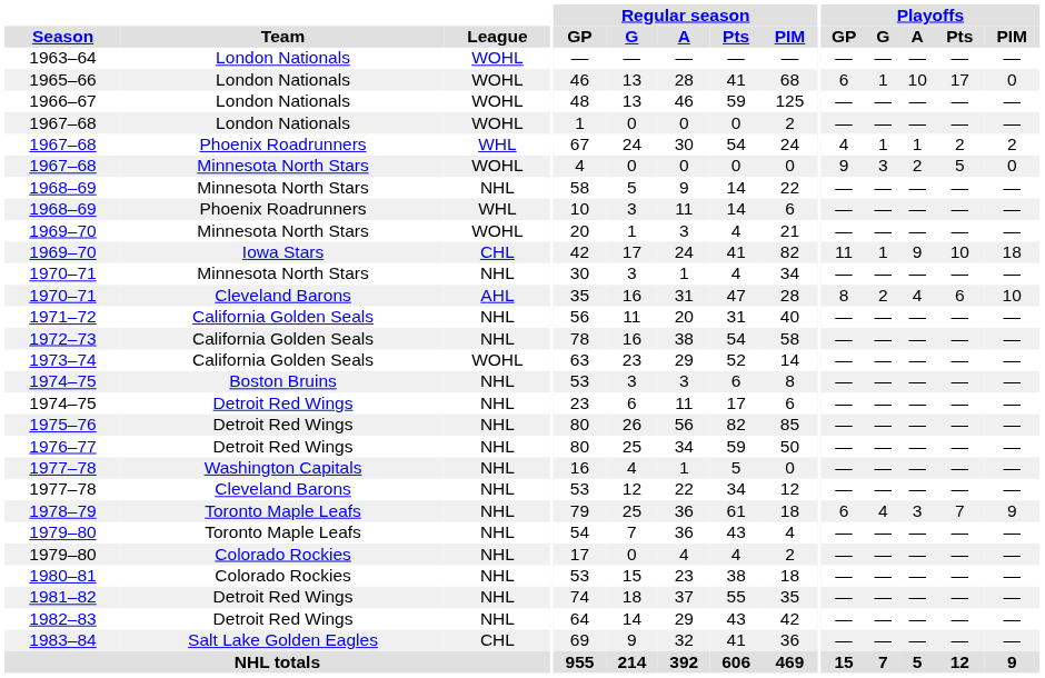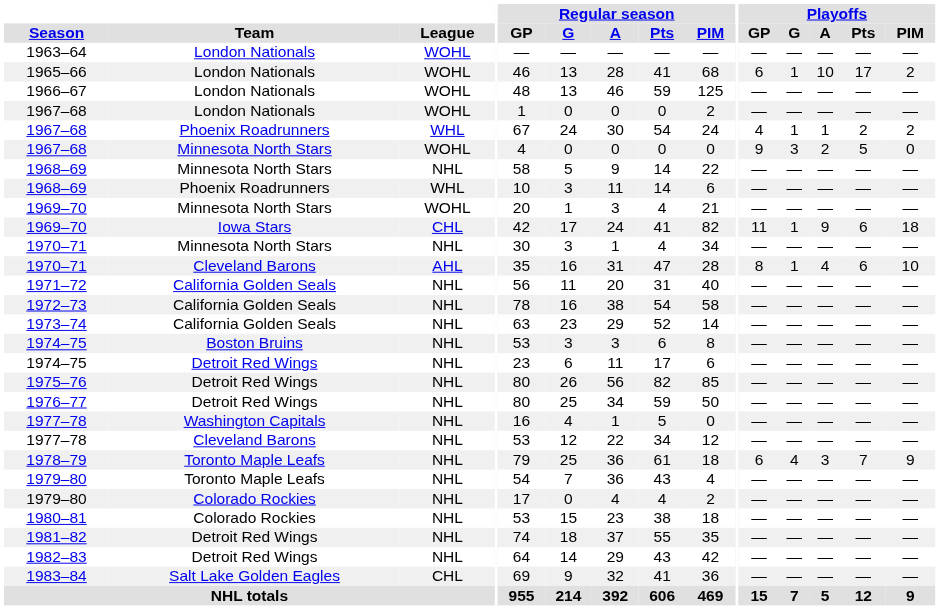1965–66 | Playoffs / PIM: 0 -> 2
1969–70 / Iowa Stars | Playoffs / Pts: 10 -> 6
1970–71 / Cleveland Barons | Playoffs / G: 2 -> 1
1973–74 | League: WOHL -> NHL
